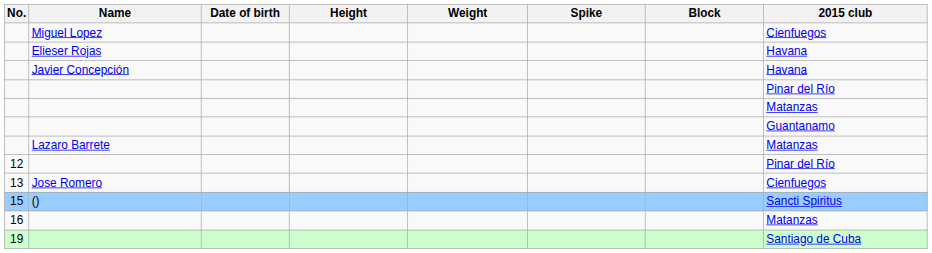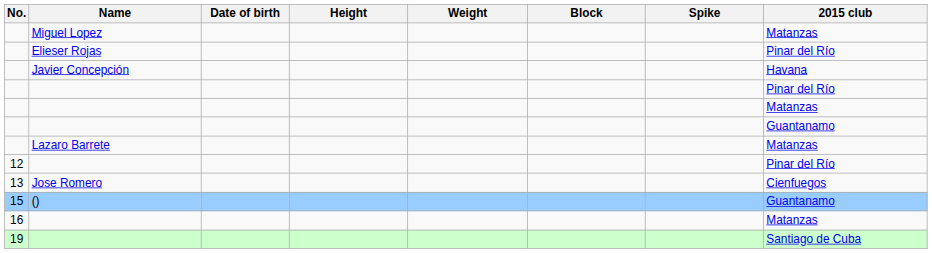columns swapped: Spike <-> Block
Miguel Lopez | 2015 club: Cienfuegos -> Matanzas
Elieser Rojas | 2015 club: Havana -> Pinar del Río
() | 2015 club: Sancti Spiritus -> Guantanamo
